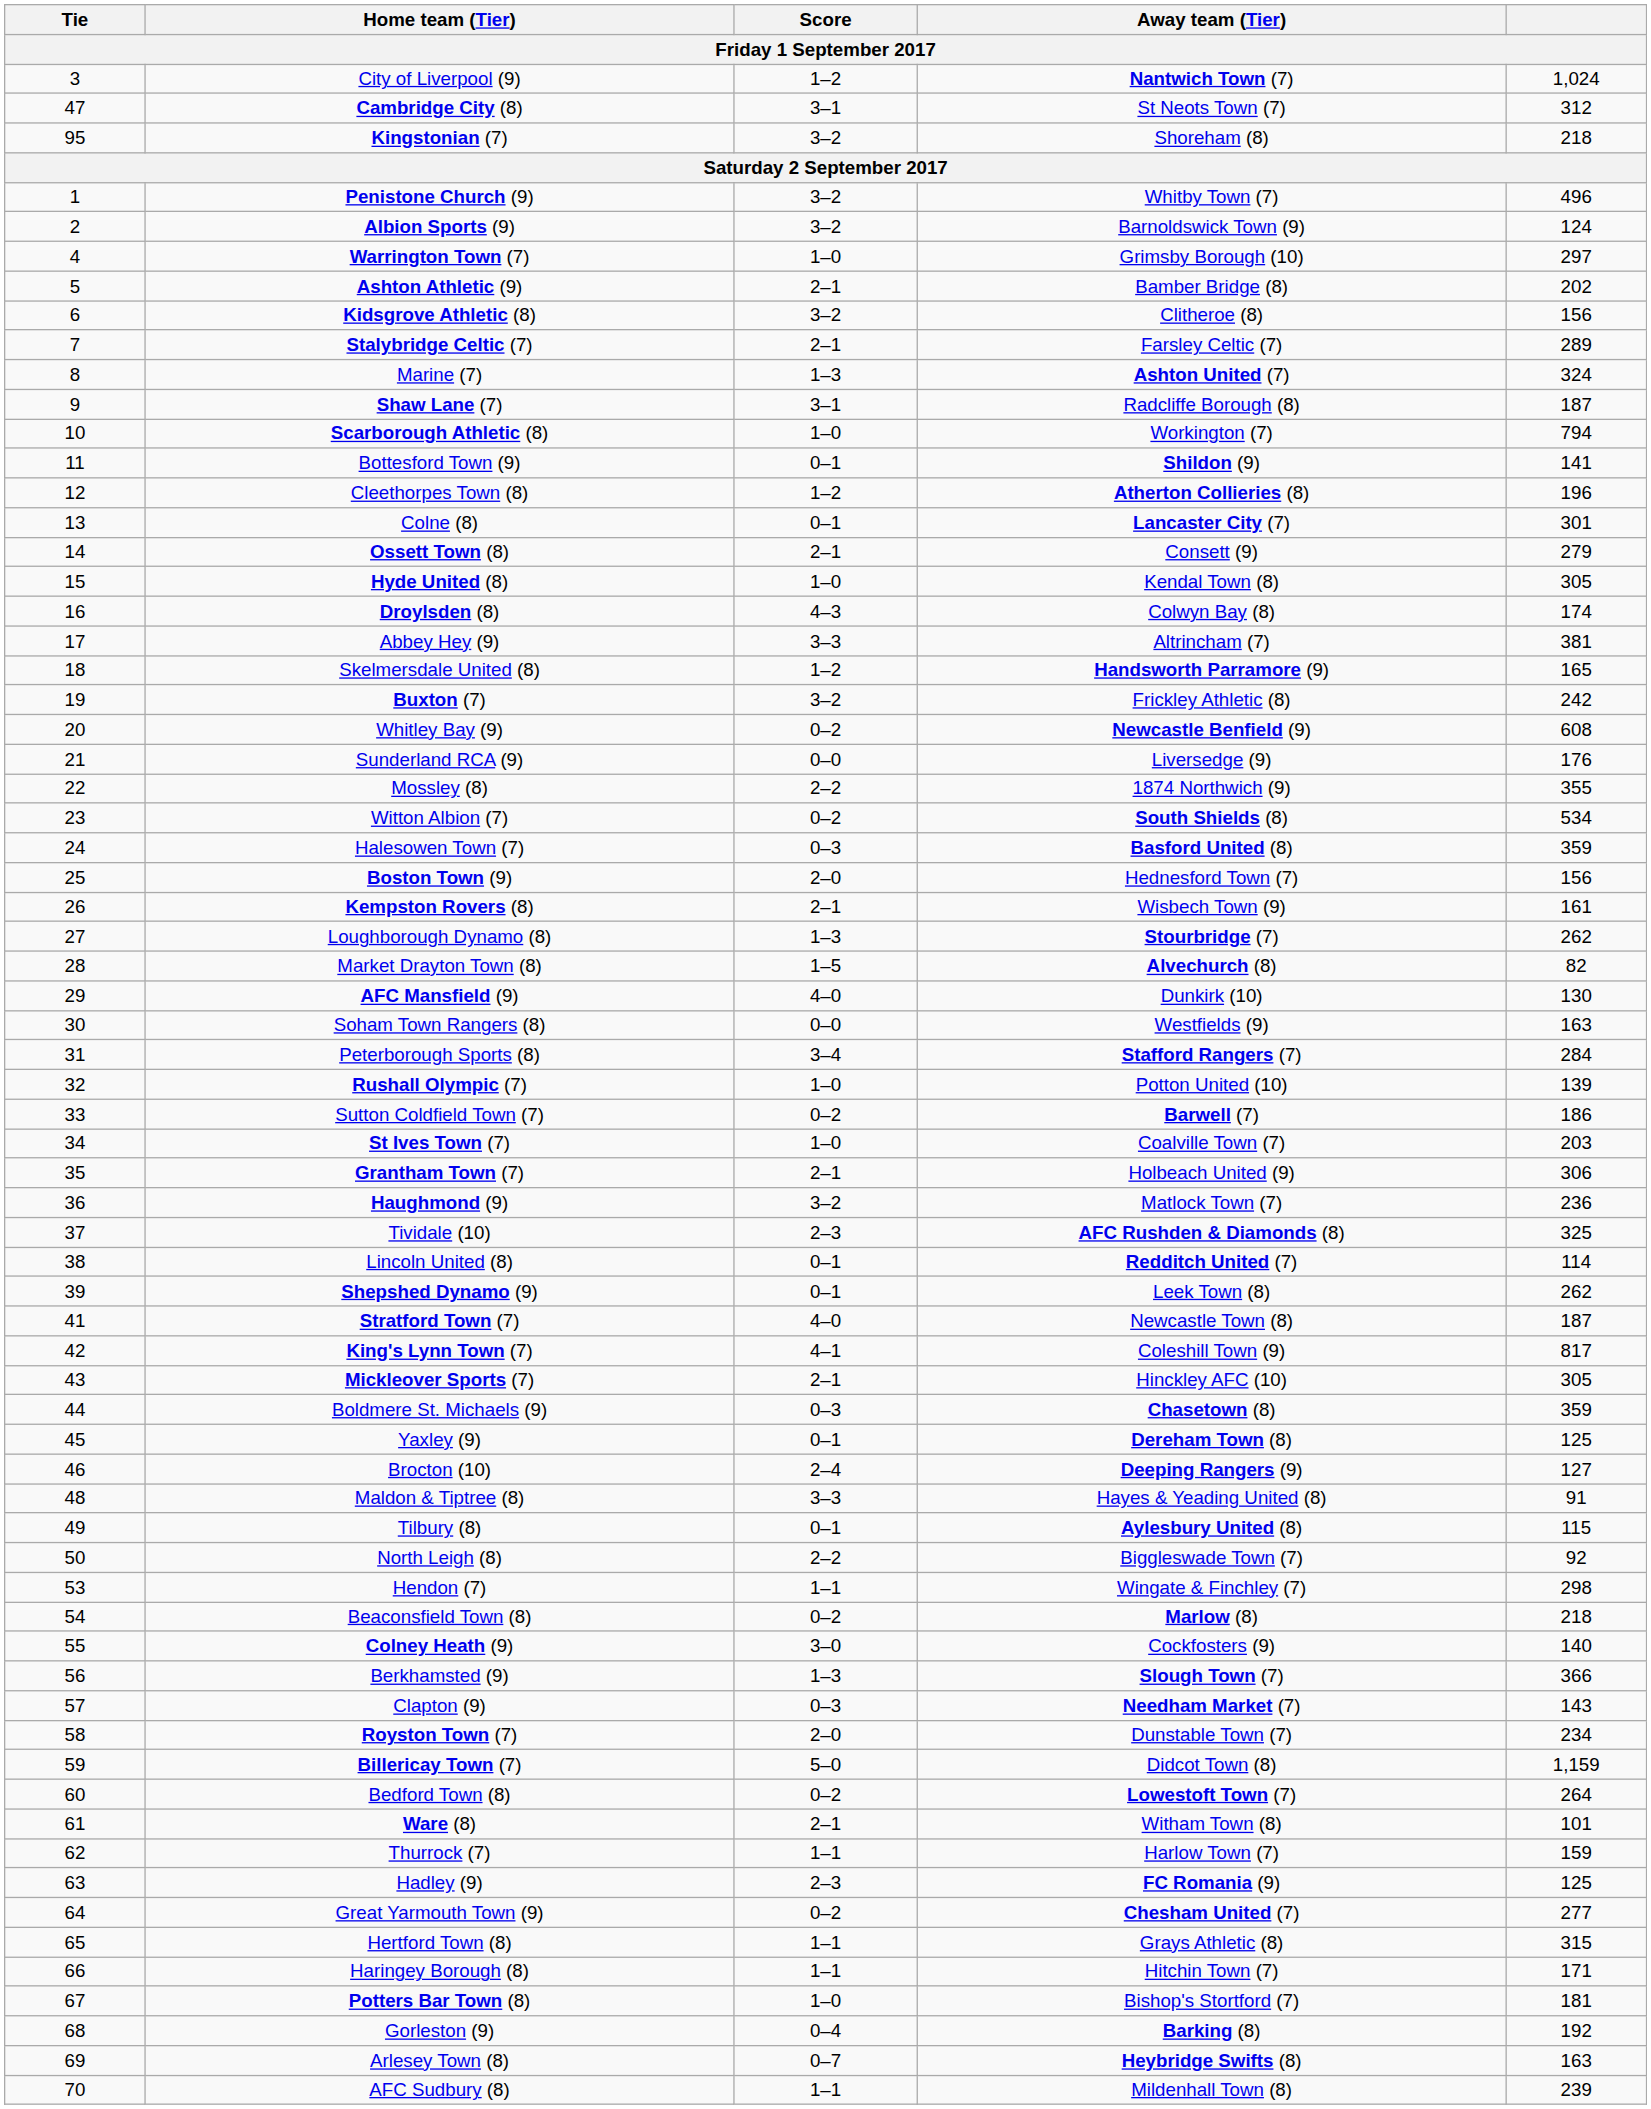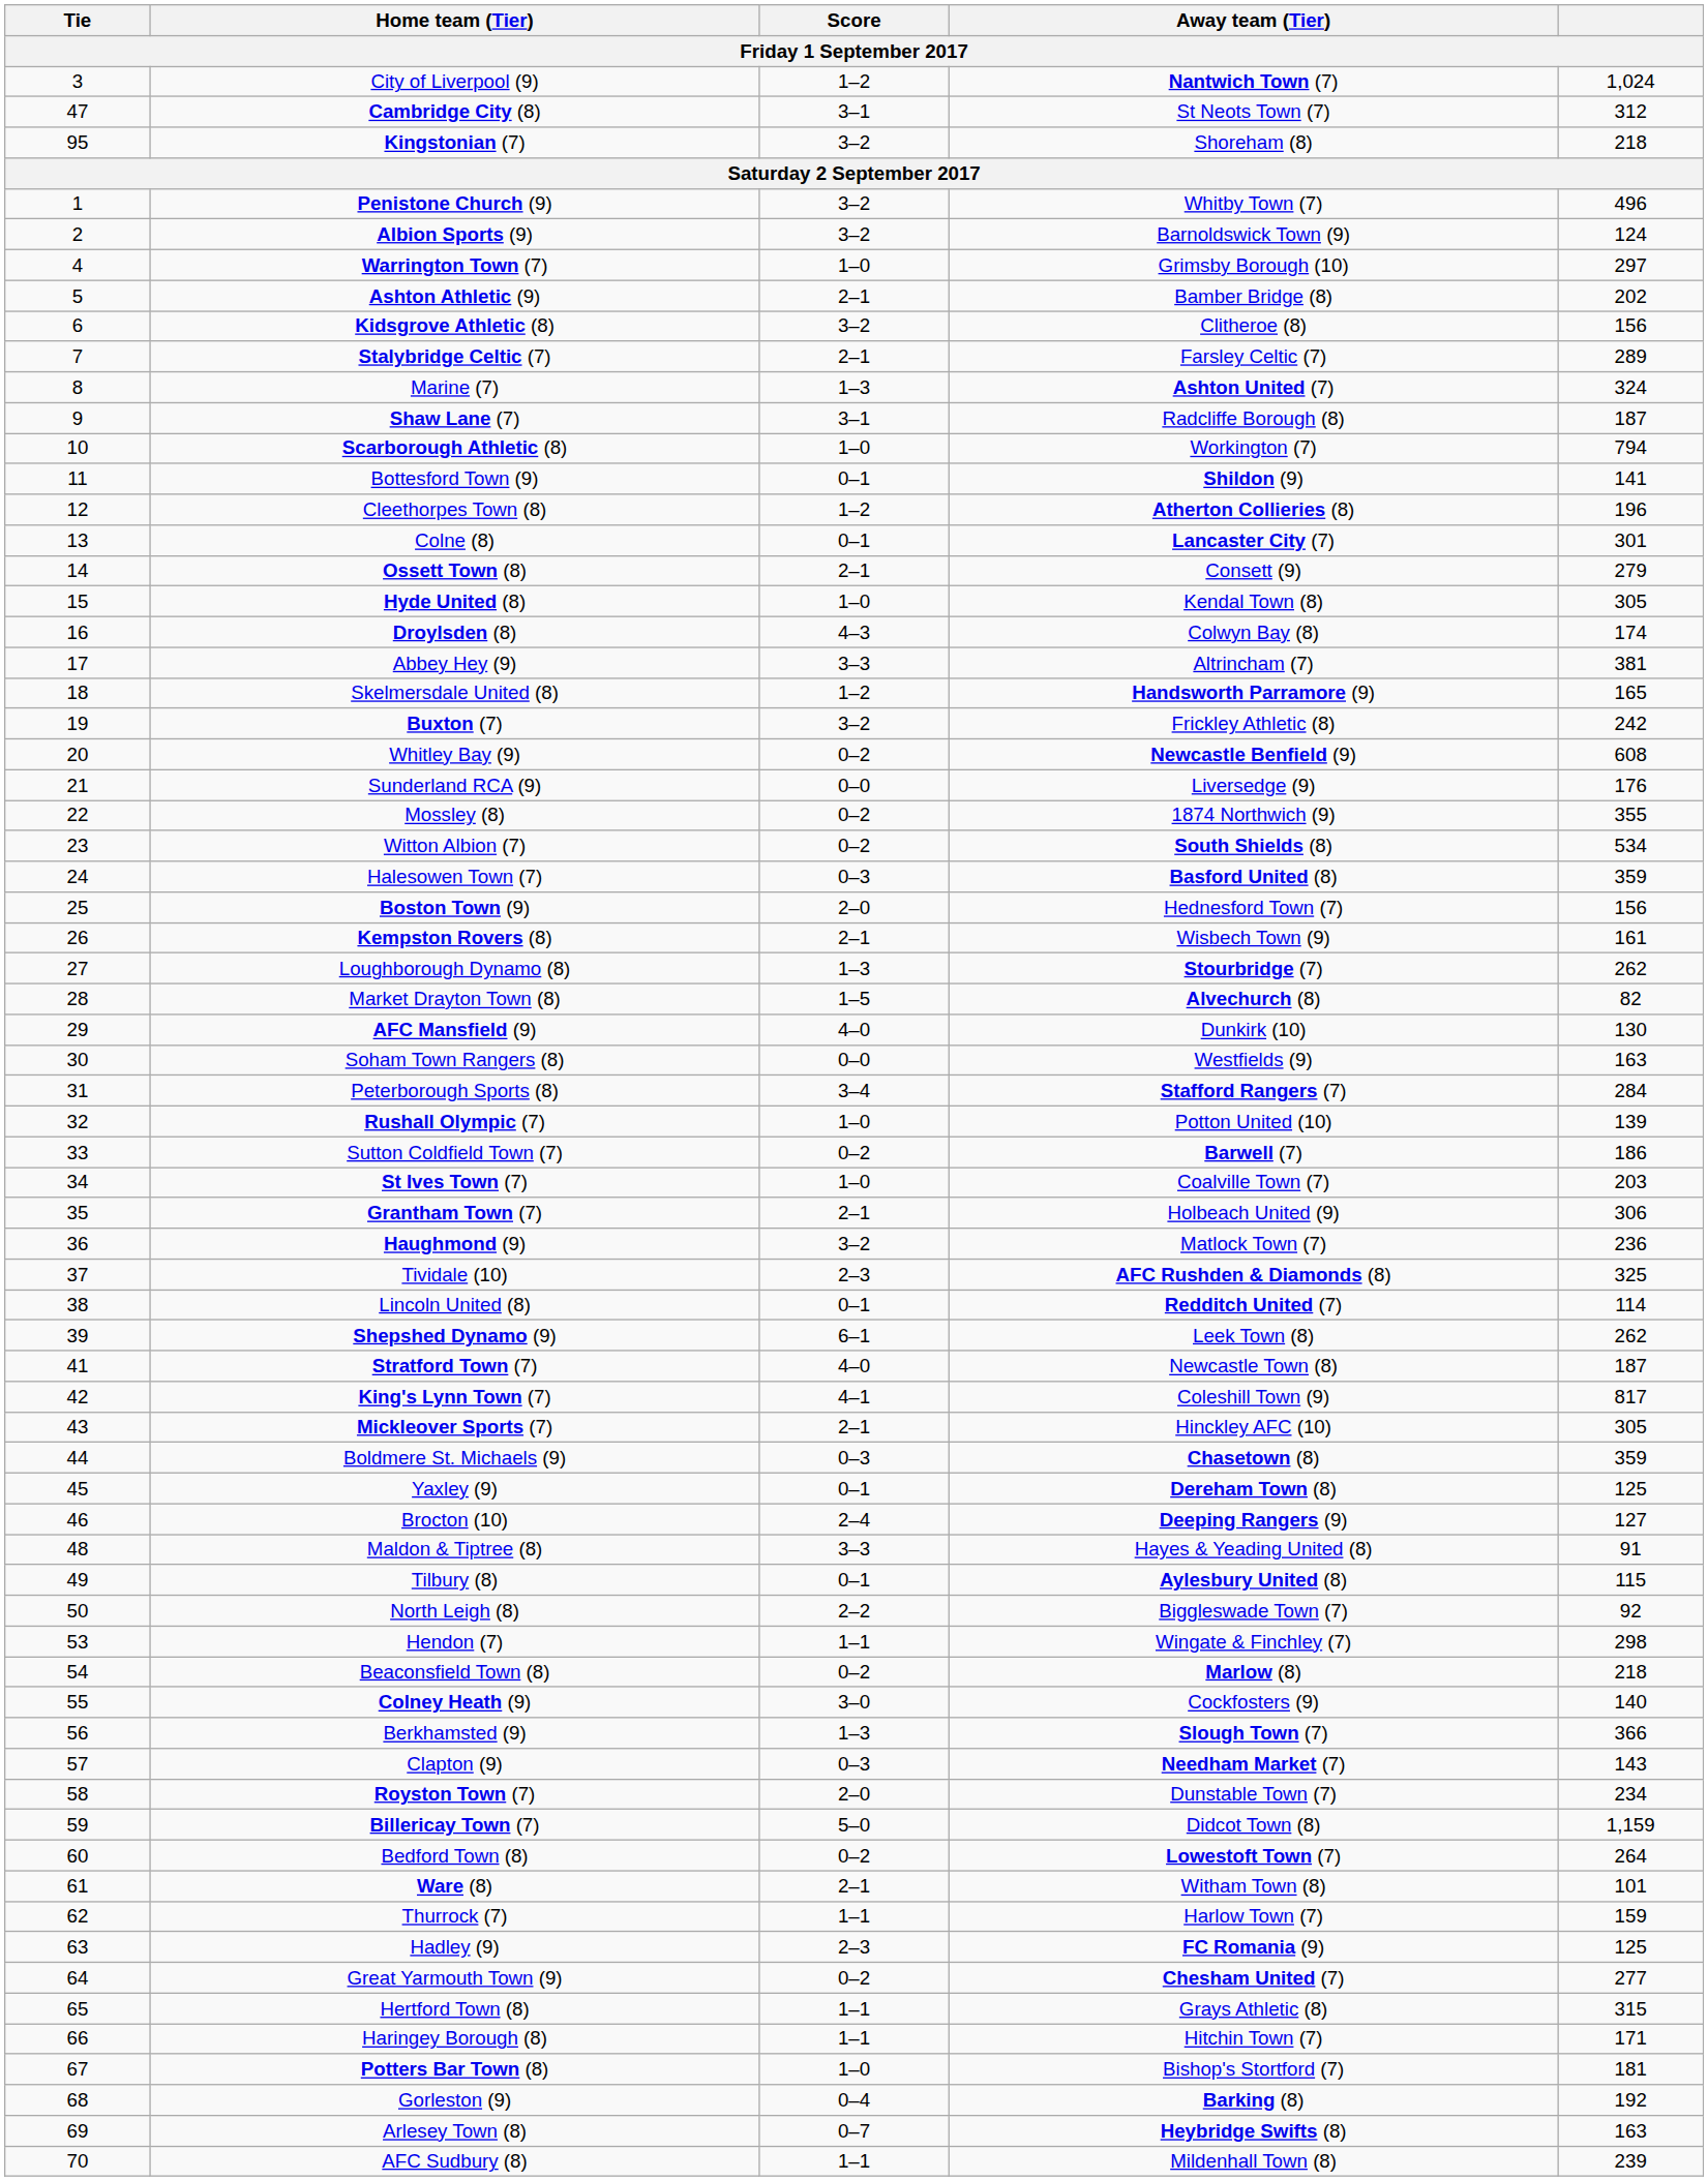Mossley (8) | Score: 2–2 -> 0–2
Shepshed Dynamo (9) | Score: 0–1 -> 6–1
